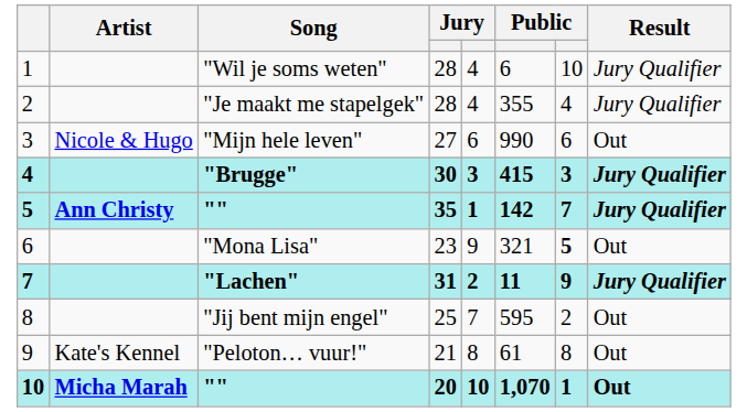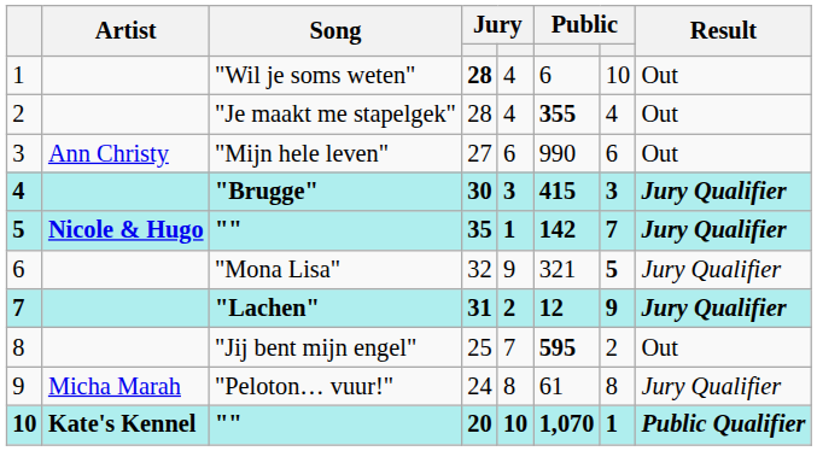"Wil je soms weten" | column 4: normal -> bold
"Wil je soms weten" | Result: Jury Qualifier -> Out
"Je maakt me stapelgek" | column 6: normal -> bold
"Je maakt me stapelgek" | Result: Jury Qualifier -> Out
"Mijn hele leven" | Artist: Nicole & Hugo -> Ann Christy
5 / "" | Artist: Ann Christy -> Nicole & Hugo
"Mona Lisa" | column 4: 23 -> 32
"Mona Lisa" | Result: Out -> Jury Qualifier
"Lachen" | column 6: 11 -> 12
"Jij bent mijn engel" | column 6: normal -> bold
"Peloton… vuur!" | Artist: Kate's Kennel -> Micha Marah
"Peloton… vuur!" | column 4: 21 -> 24
"Peloton… vuur!" | Result: Out -> Jury Qualifier
10 / "" | Artist: Micha Marah -> Kate's Kennel
10 / "" | Result: Out -> Public Qualifier
